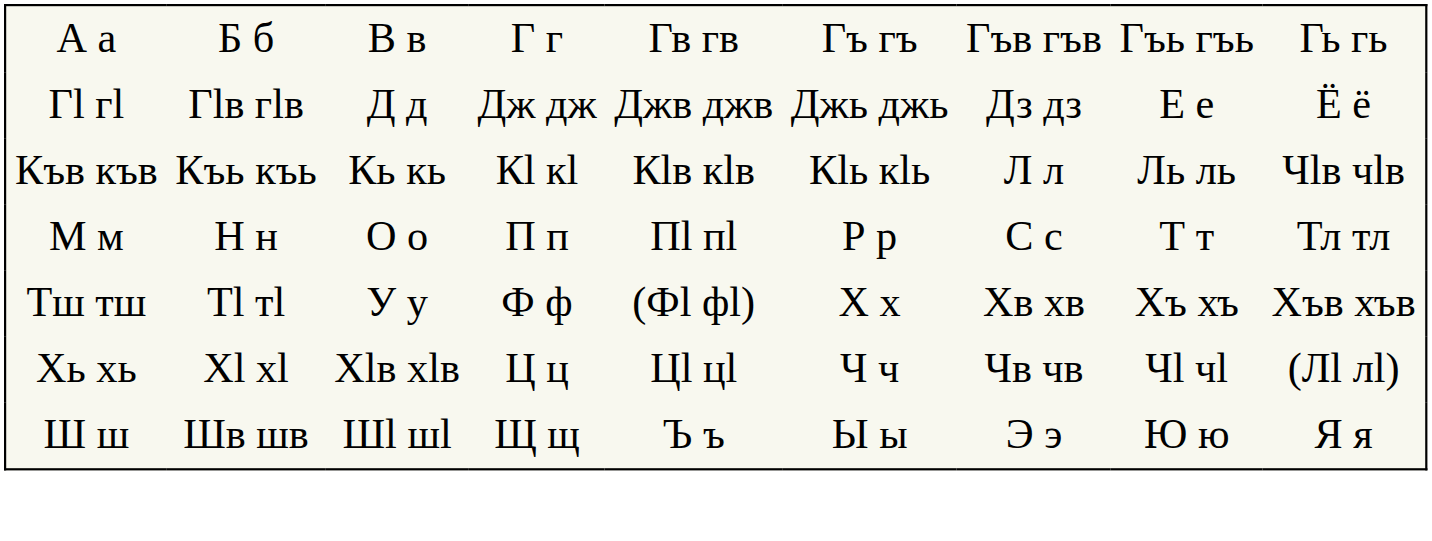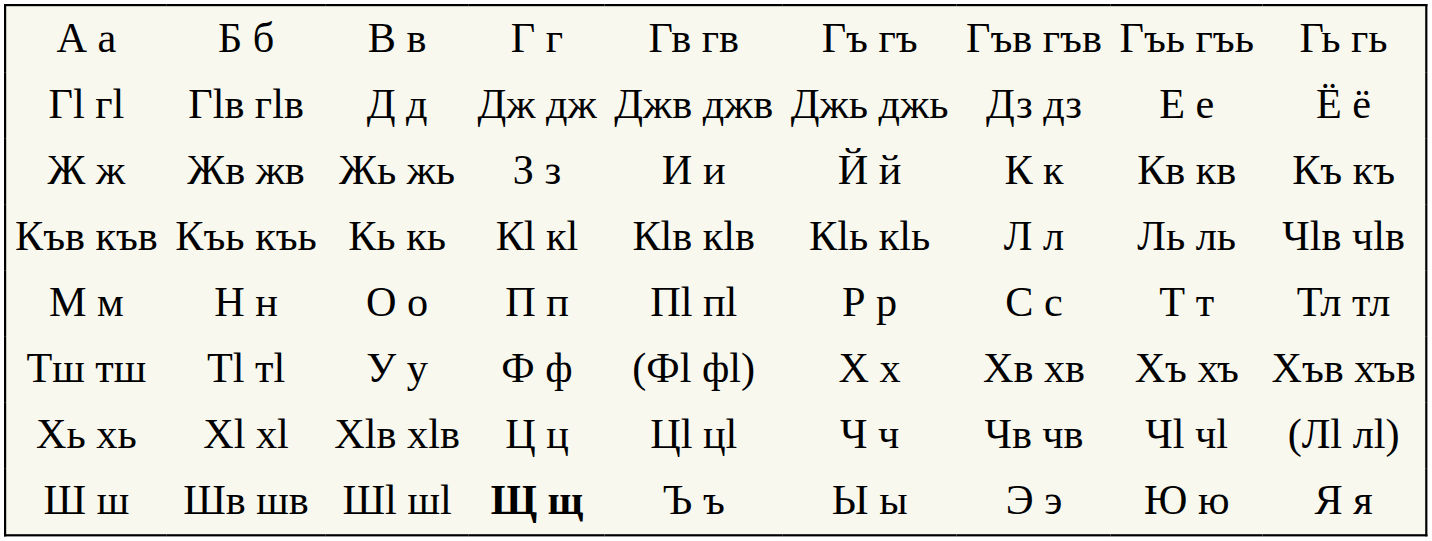+ row: Ж ж | Жв жв | Жь жь | З з | И и | Й й | К к | Кв кв | Къ къ
Ш ш | column 4: normal -> bold
